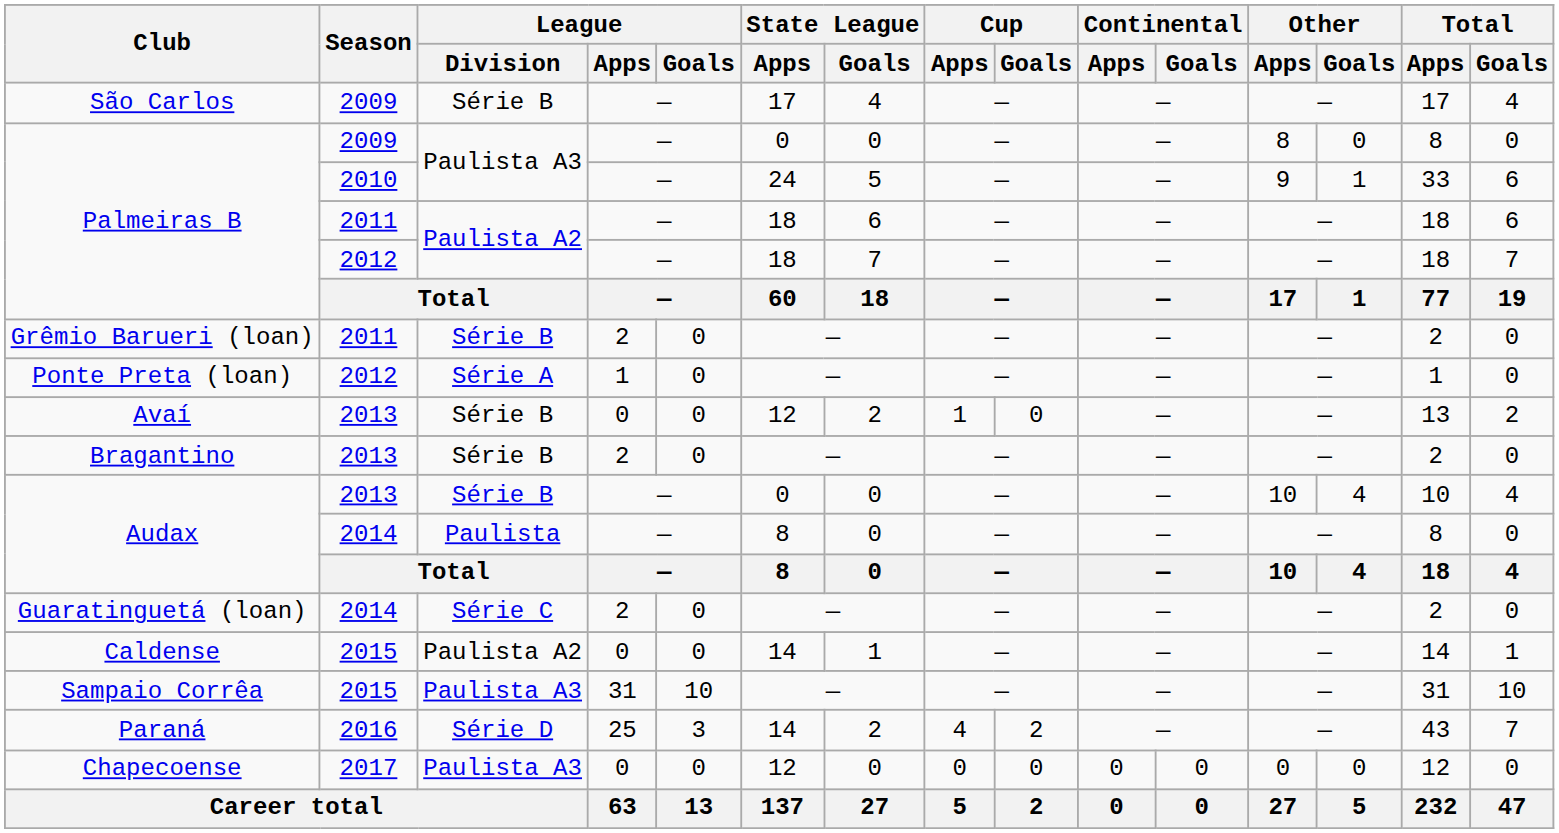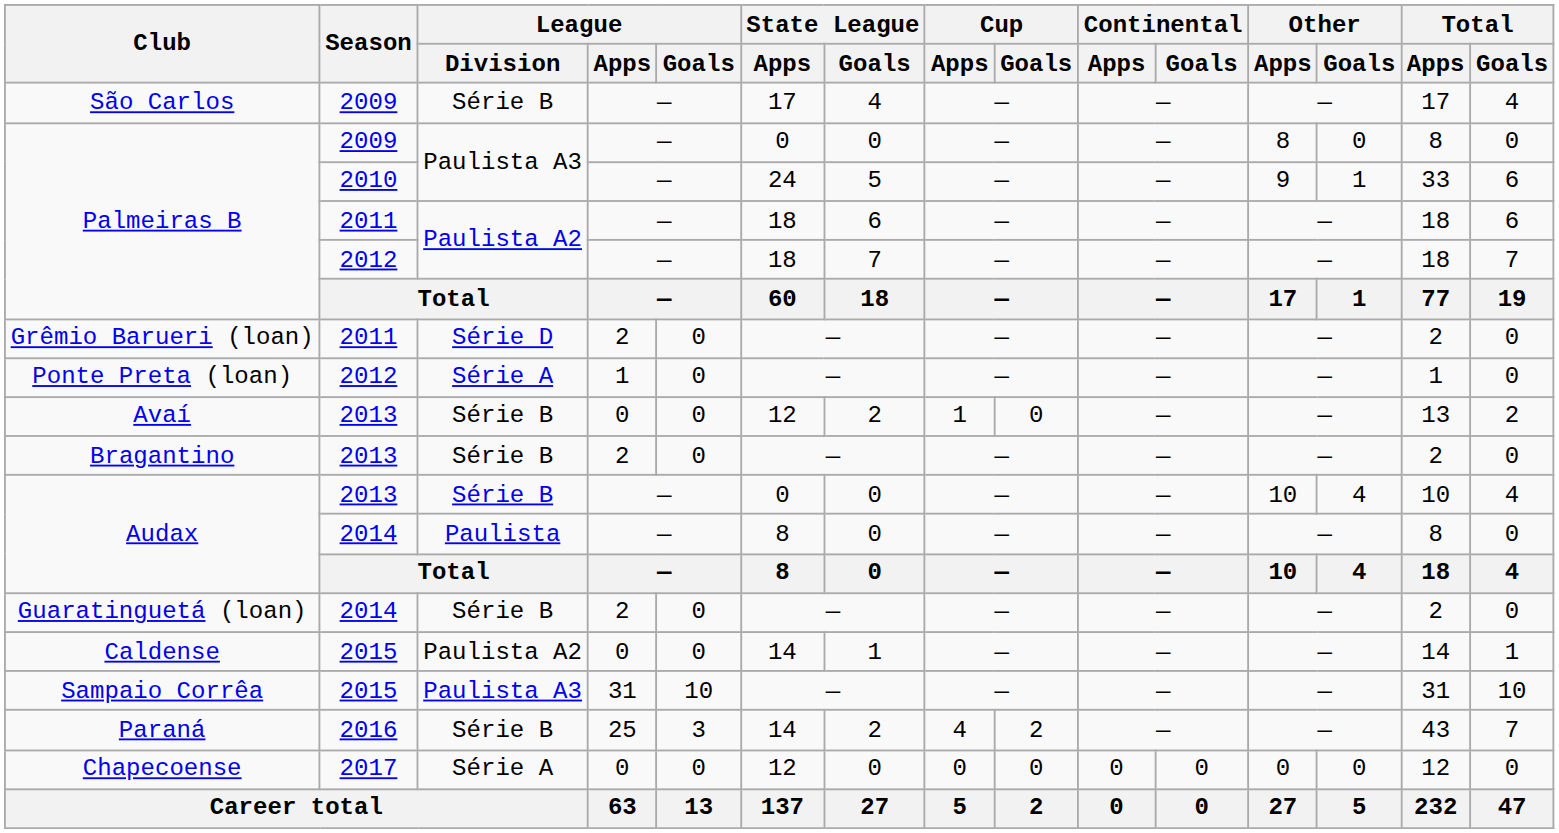Grêmio Barueri (loan) | League / Division: Série B -> Série D
Guaratinguetá (loan) | League / Division: Série C -> Série B
Paraná | League / Division: Série D -> Série B
Chapecoense | League / Division: Paulista A3 -> Série A
